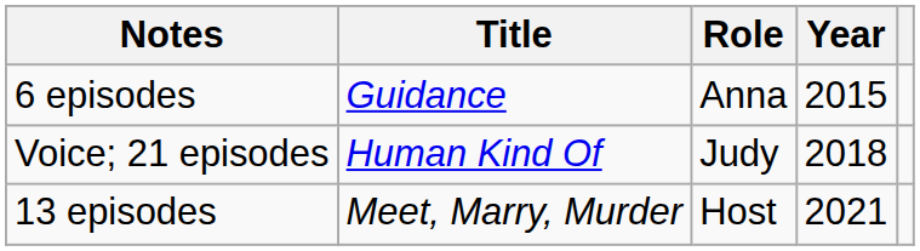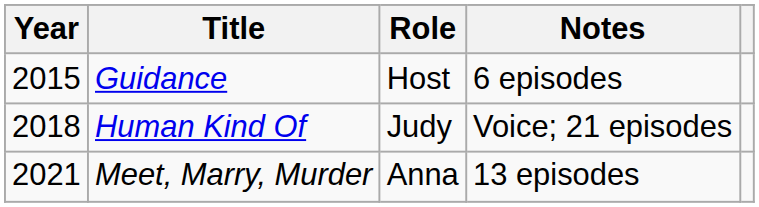columns swapped: Year <-> Notes
Guidance | Role: Anna -> Host
Meet, Marry, Murder | Role: Host -> Anna
